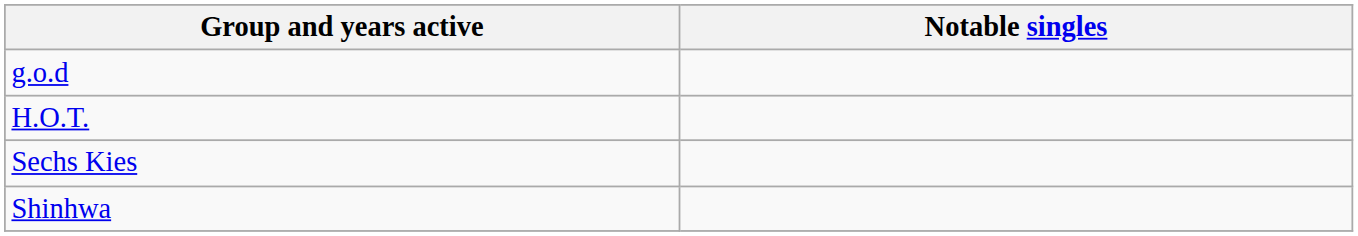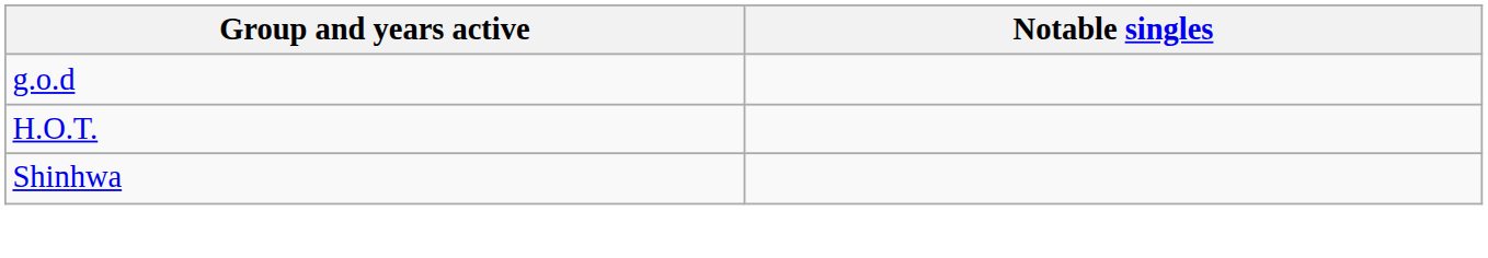- row: Sechs Kies
